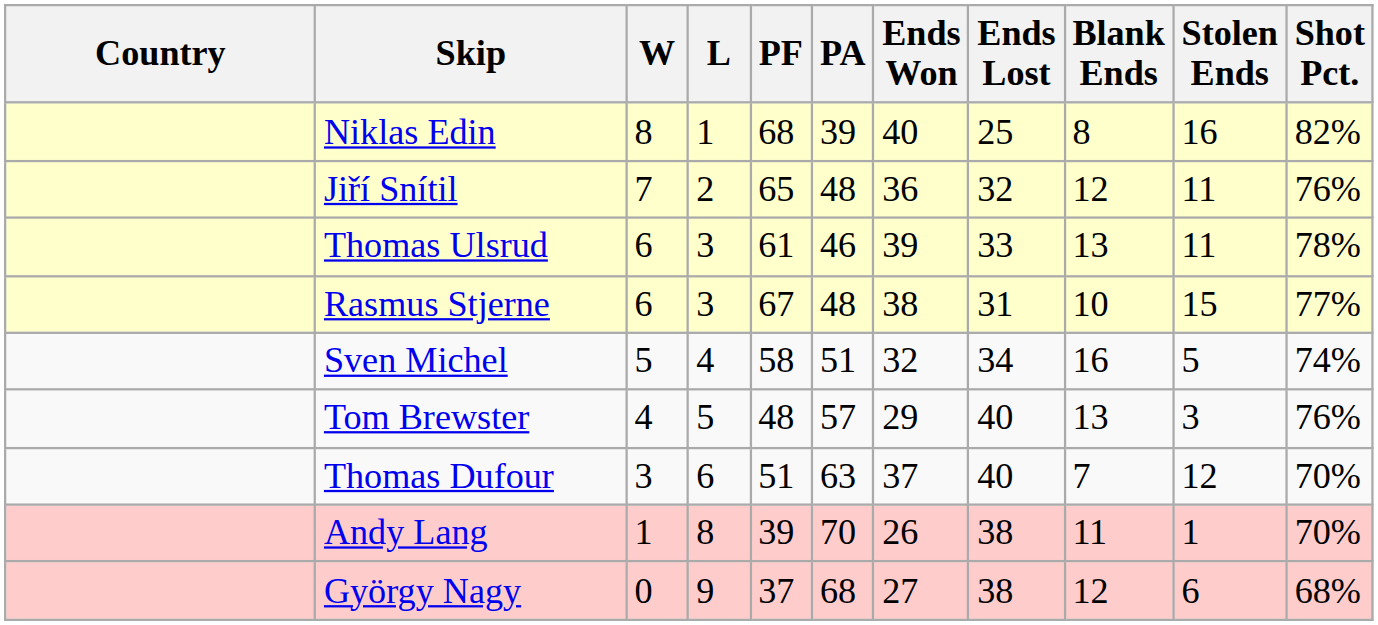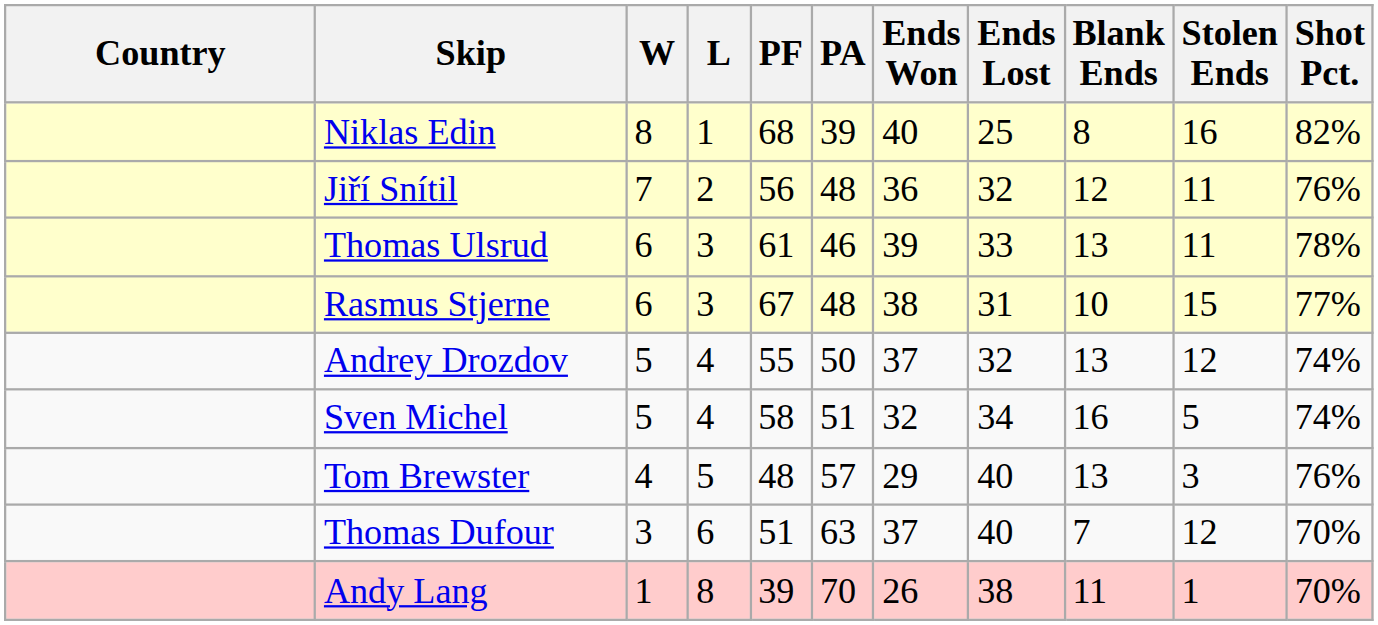Jiří Snítil | PF: 65 -> 56
+ row: Andrey Drozdov | 5 | 4 | 55 | 50 | 37 | 32 | 13 | 12 | 74%
- row: György Nagy | 0 | 9 | 37 | 68 | 27 | 38 | 12 | 6 | 68%
